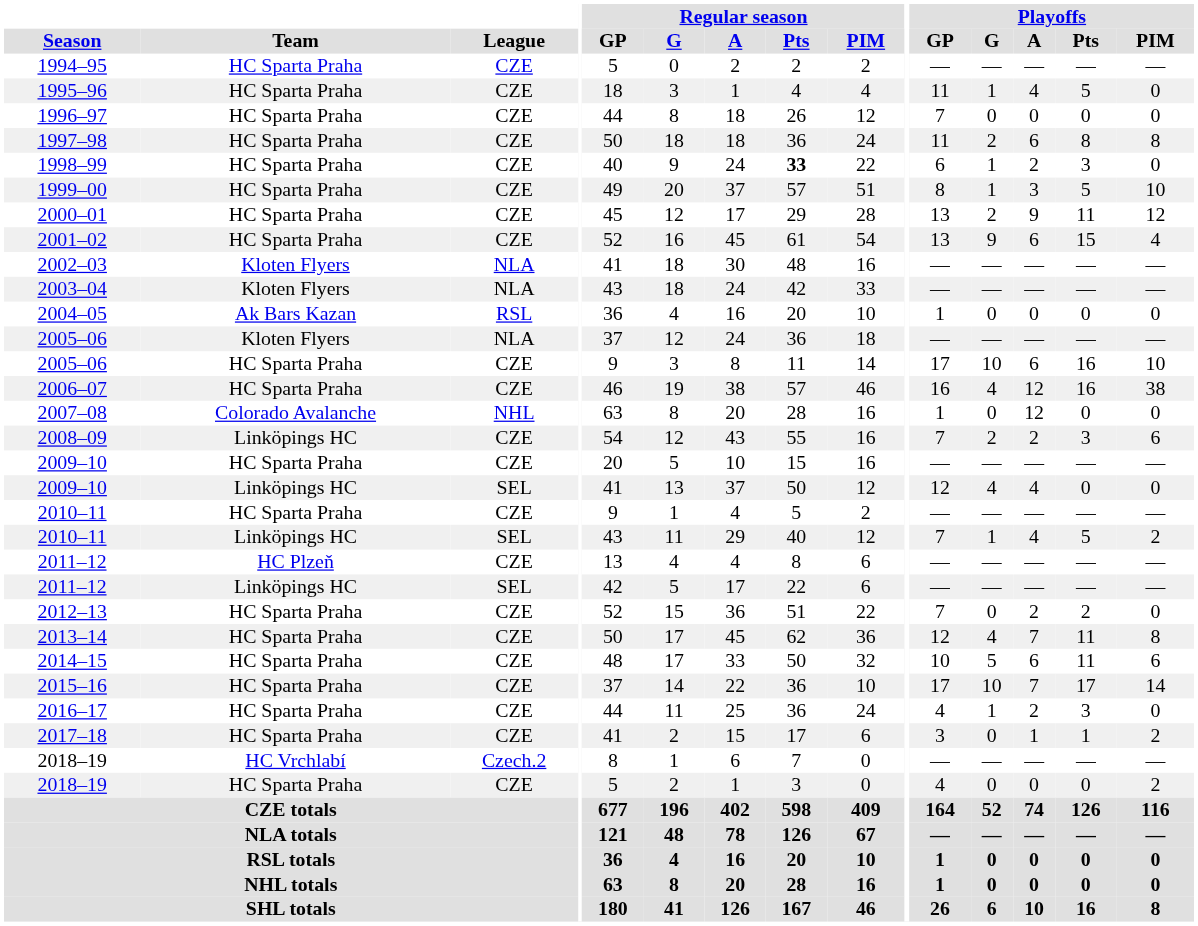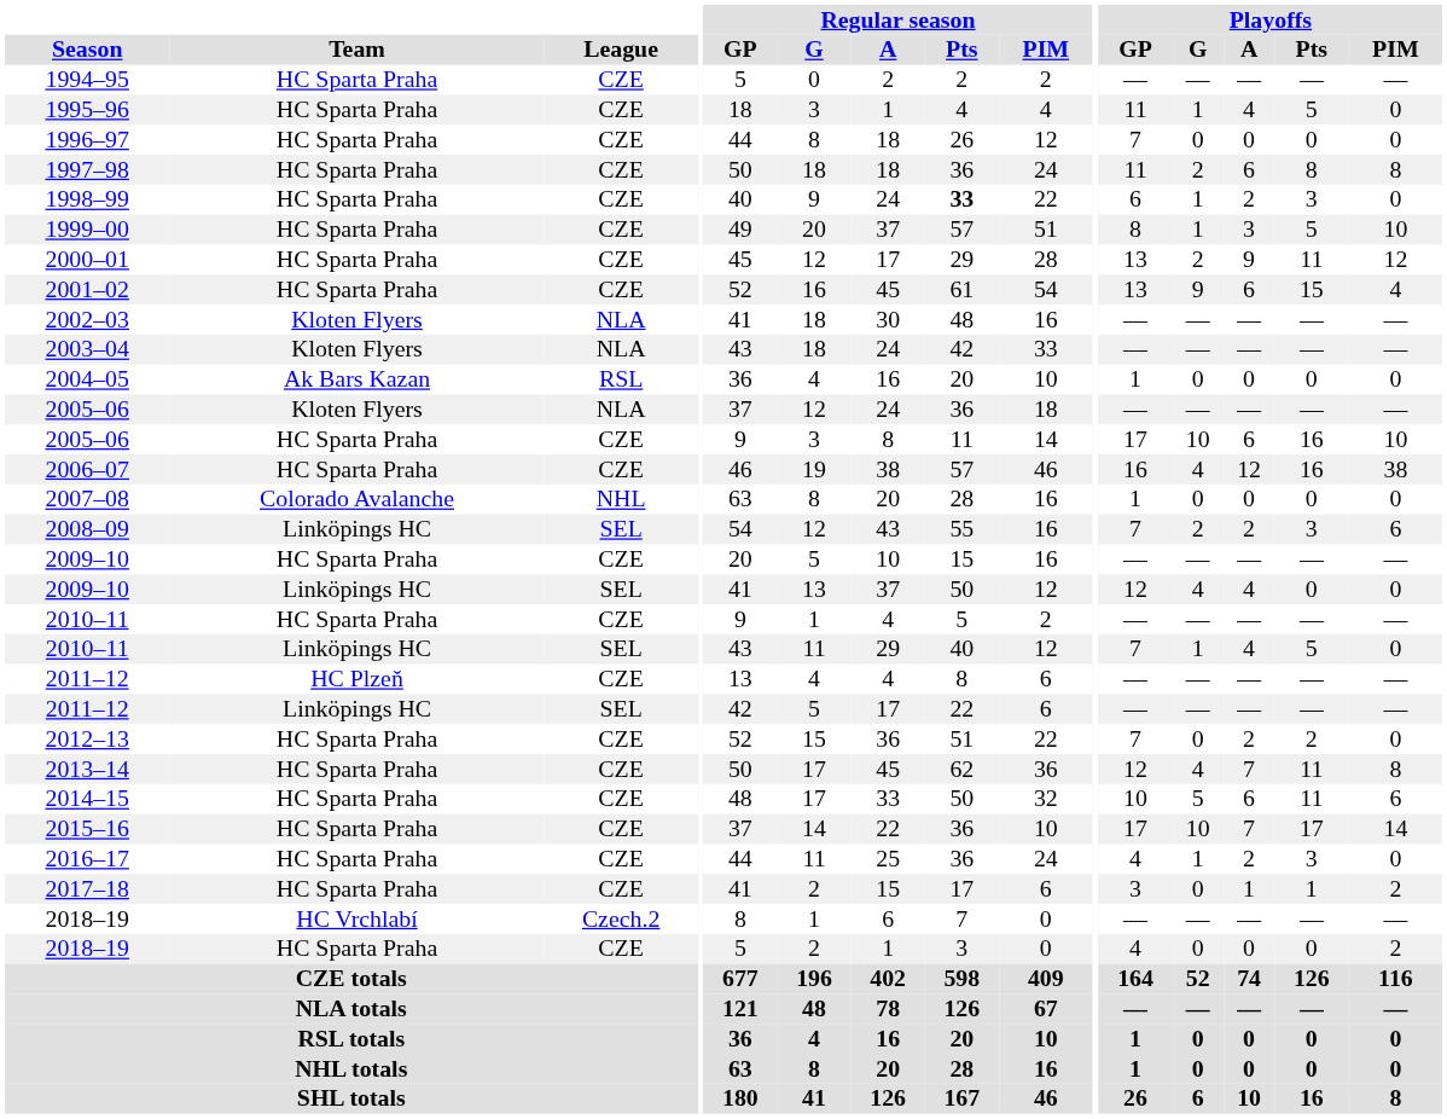2007–08 | Playoffs / A: 12 -> 0
2008–09 | League: CZE -> SEL
2010–11 / Linköpings HC | Playoffs / PIM: 2 -> 0
